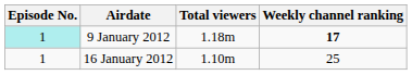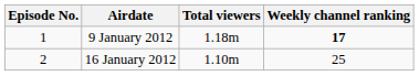9 January 2012 | Episode No.: paleturquoise background -> no background
16 January 2012 | Episode No.: 1 -> 2
